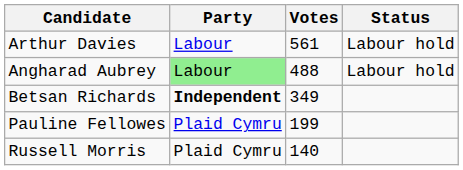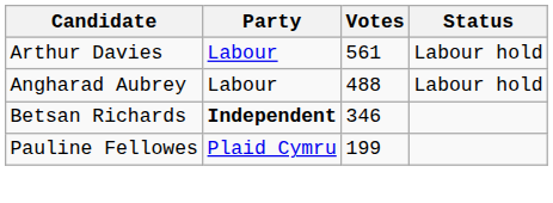Angharad Aubrey | Party: lightgreen background -> no background
Betsan Richards | Votes: 349 -> 346
- row: Russell Morris | Plaid Cymru | 140
